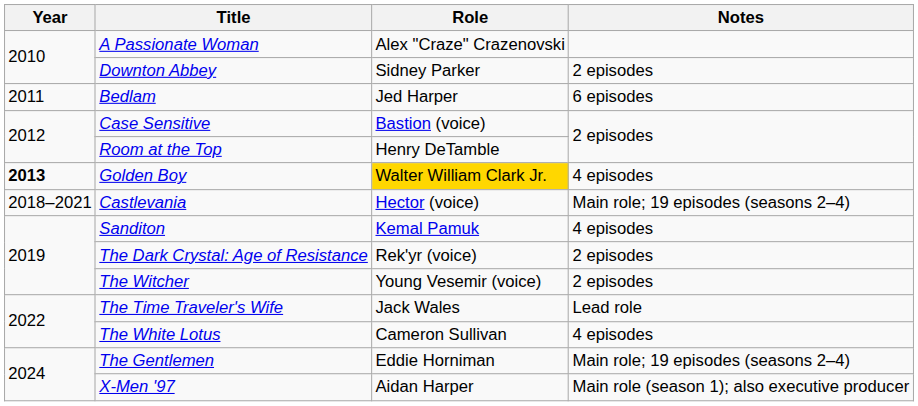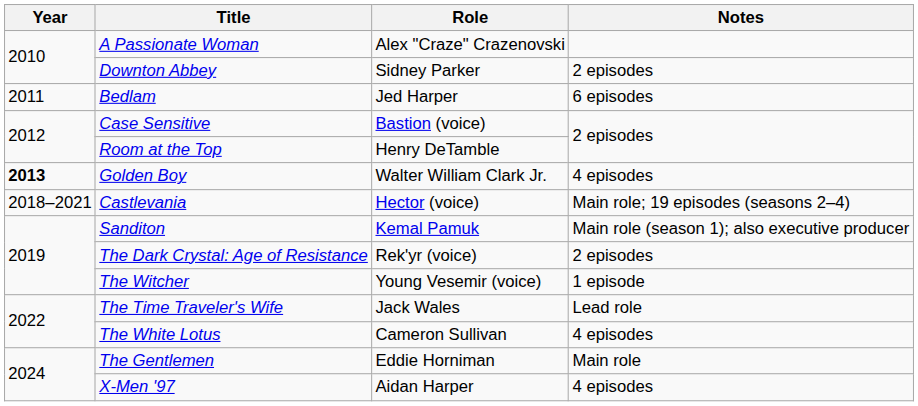Golden Boy | Role: gold background -> no background
Sanditon | Notes: 4 episodes -> Main role (season 1); also executive producer
The Witcher | Notes: 2 episodes -> 1 episode
The Gentlemen | Notes: Main role; 19 episodes (seasons 2–4) -> Main role
X-Men '97 | Notes: Main role (season 1); also executive producer -> 4 episodes
